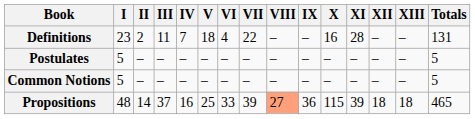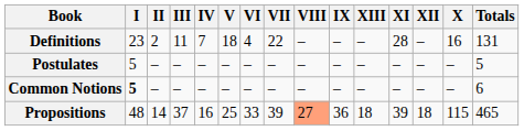columns swapped: X <-> XIII
Common Notions | I: normal -> bold
Common Notions | Totals: 5 -> 6
